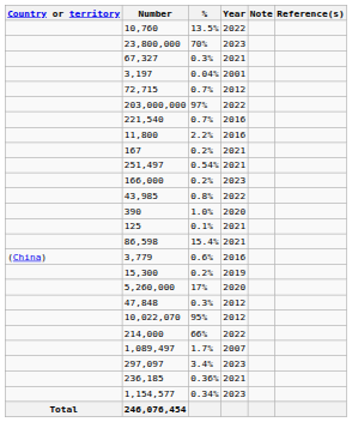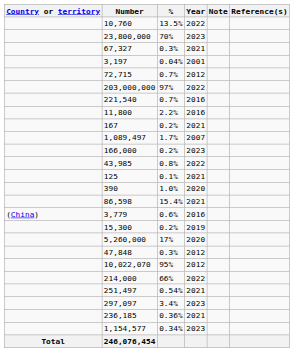rows swapped: 1,089,497 <-> 251,497
rows swapped: 125 <-> 390
